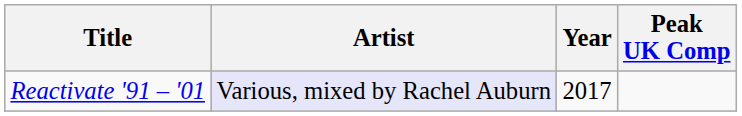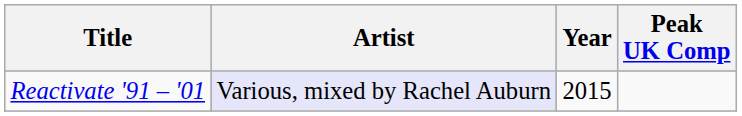Reactivate '91 – '01 | Year: 2017 -> 2015
